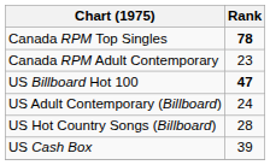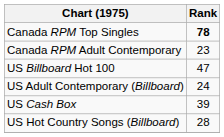US Billboard Hot 100 | Rank: bold -> normal
rows swapped: US Hot Country Songs (Billboard) <-> US Cash Box
